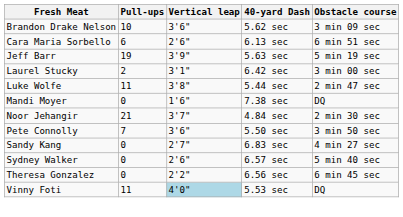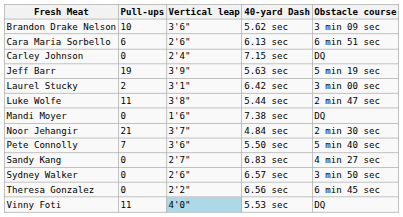+ row: Carley Johnson | 0 | 2'4" | 7.15 sec | DQ
Pete Connolly | Obstacle course: 3 min 50 sec -> 5 min 40 sec
Sydney Walker | Obstacle course: 5 min 40 sec -> 3 min 50 sec
